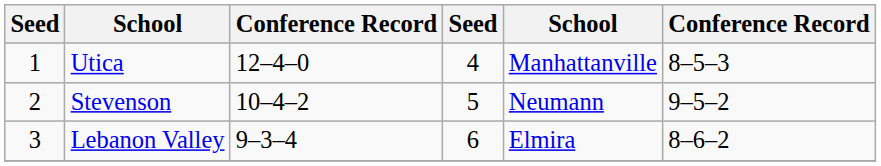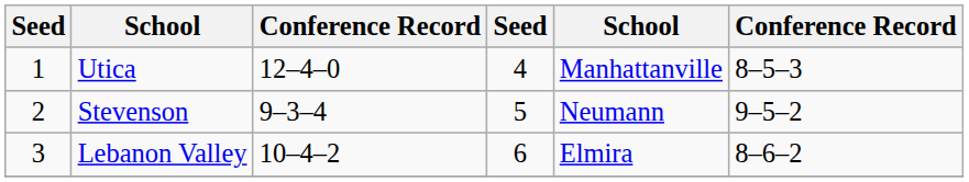Stevenson | column 3: 10–4–2 -> 9–3–4
Lebanon Valley | column 3: 9–3–4 -> 10–4–2
